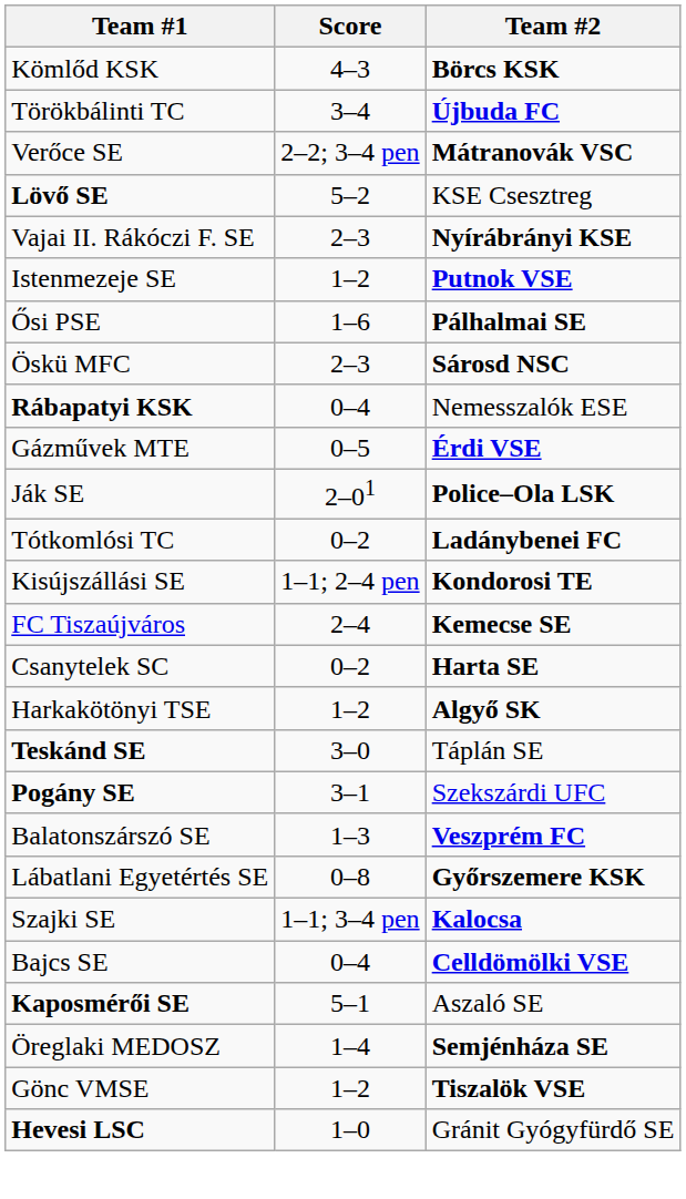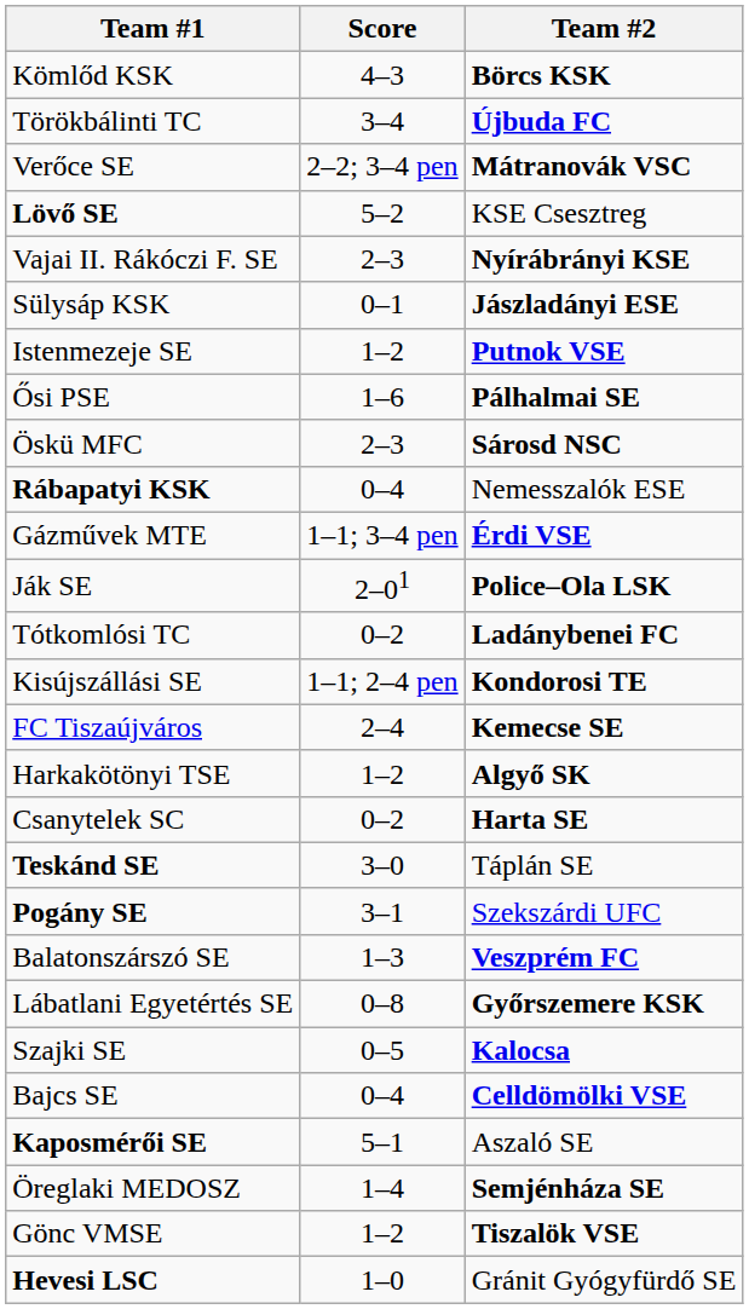+ row: Sülysáp KSK | 0–1 | Jászladányi ESE
Gázművek MTE | Score: 0–5 -> 1–1; 3–4 pen
rows swapped: Csanytelek SC <-> Harkakötönyi TSE
Szajki SE | Score: 1–1; 3–4 pen -> 0–5
